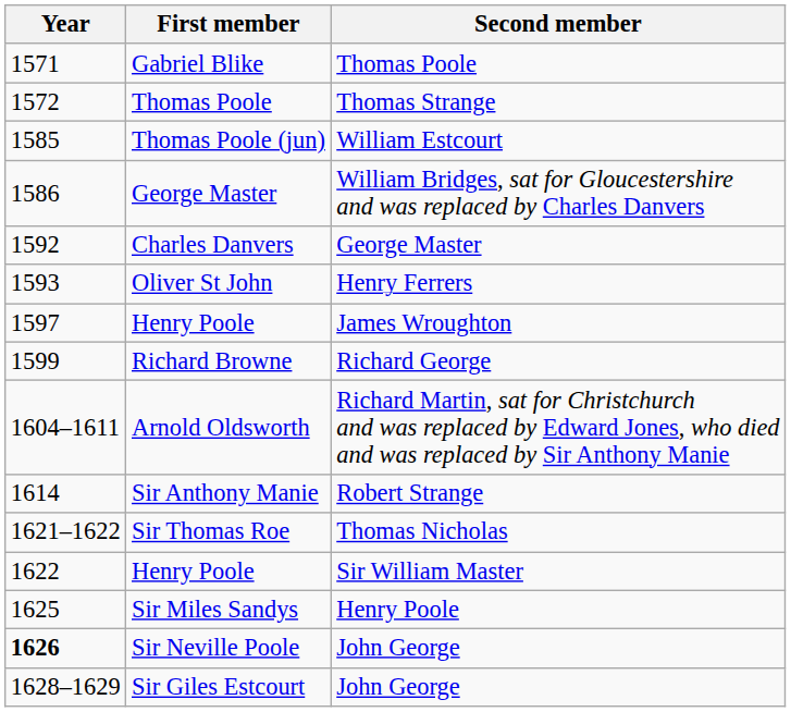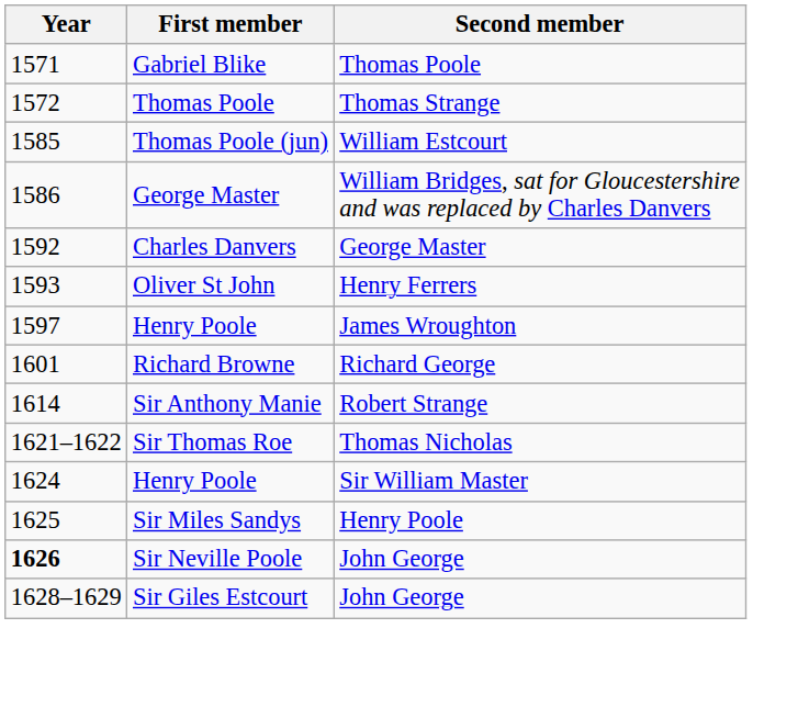Richard Browne | Year: 1599 -> 1601
- row: 1604–1611 | Arnold Oldsworth | Richard Martin, sat for Christchurch and was replaced by Edward Jones, who died and was replaced by Sir Anthony Manie
Henry Poole / Sir William Master | Year: 1622 -> 1624
